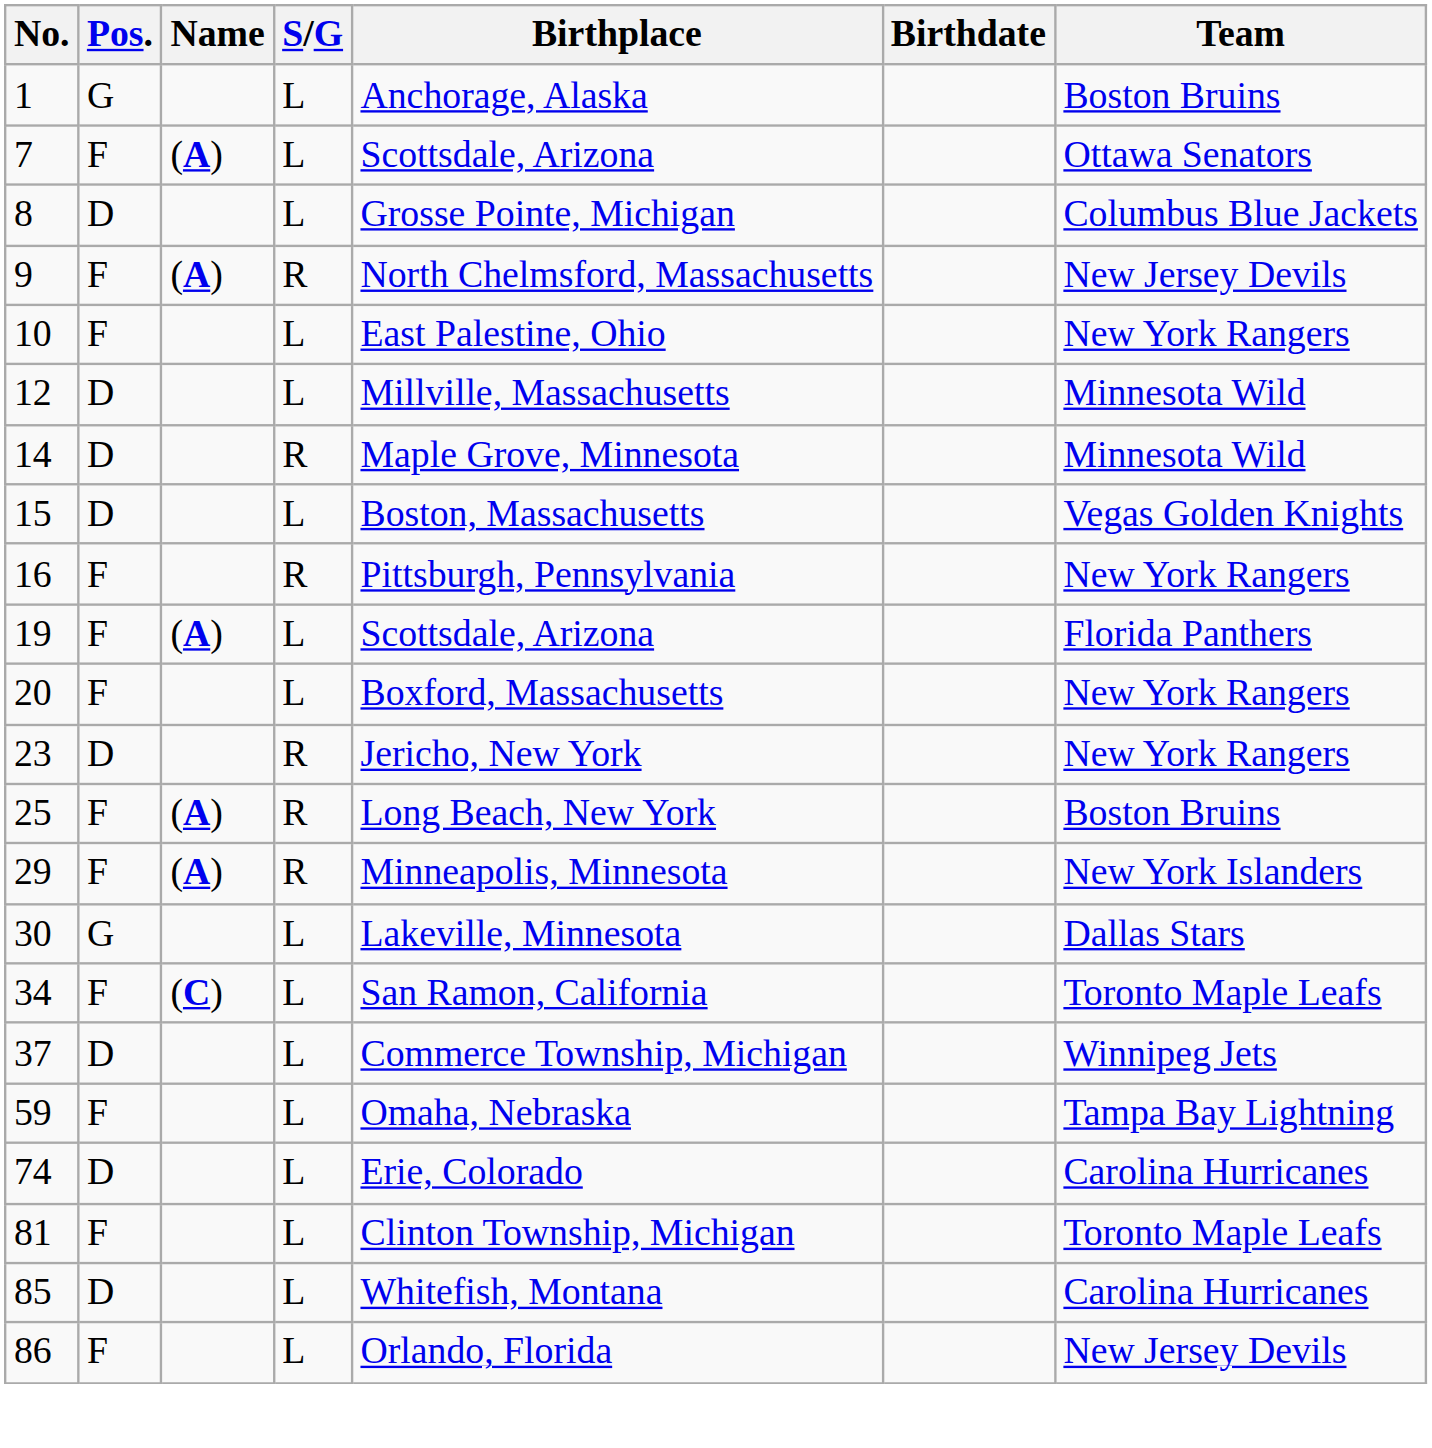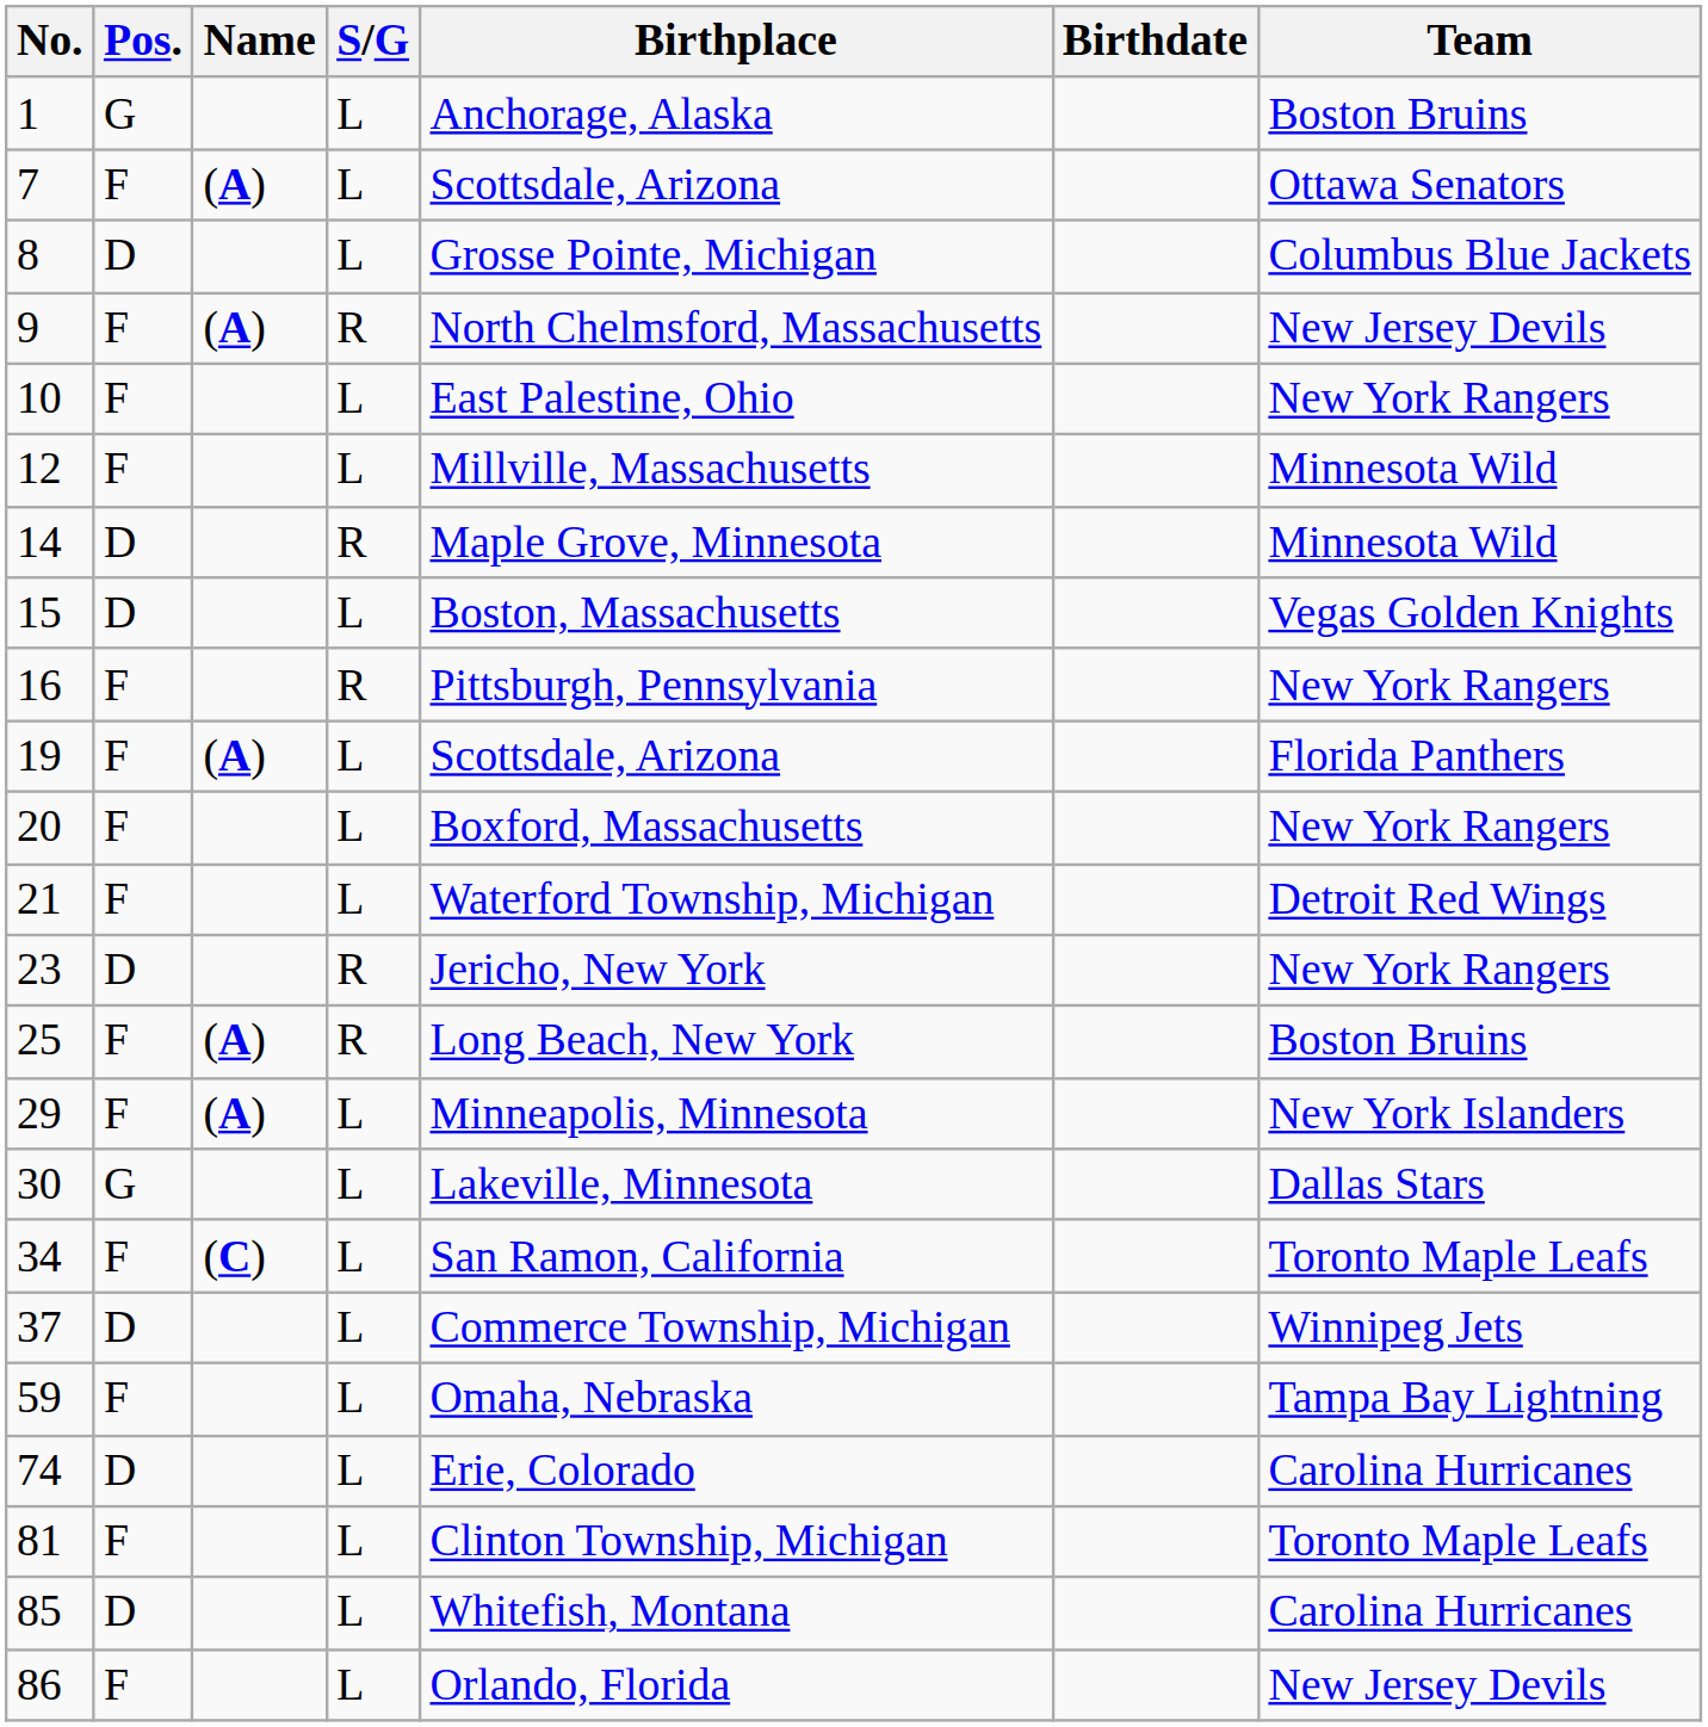12 | Pos.: D -> F
+ row: 21 | F | L | Waterford Township, Michigan | Detroit Red Wings
29 | S/G: R -> L
